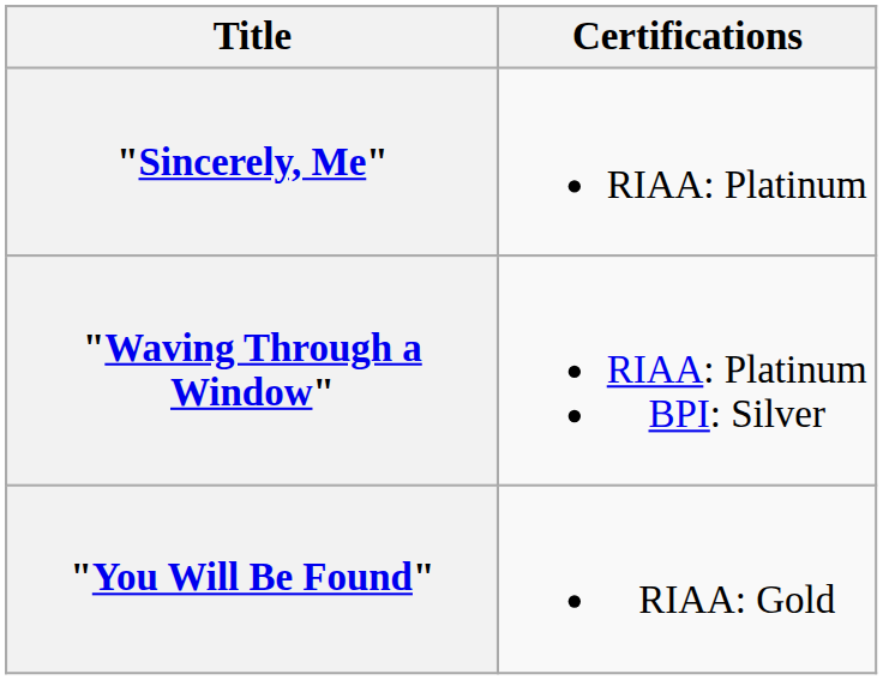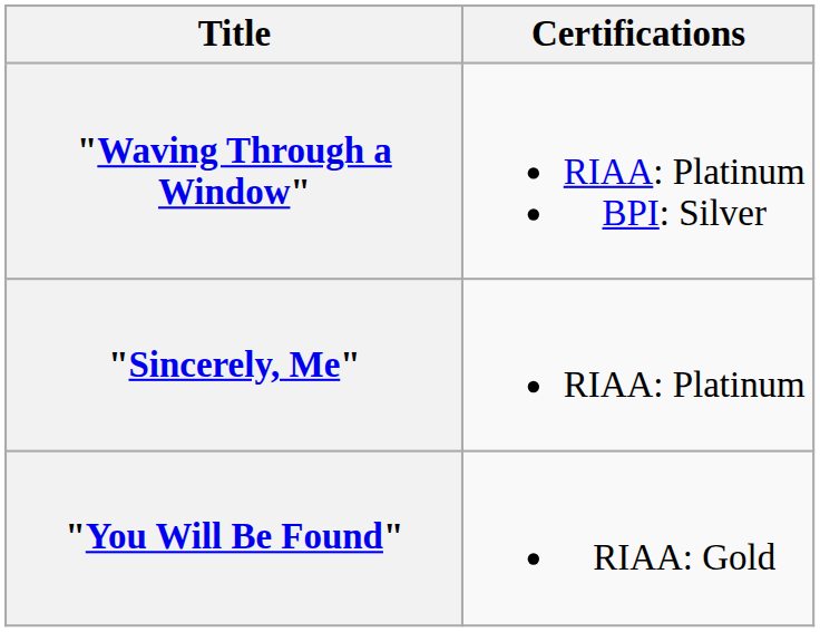rows swapped: "Waving Through a Window" <-> "Sincerely, Me"
